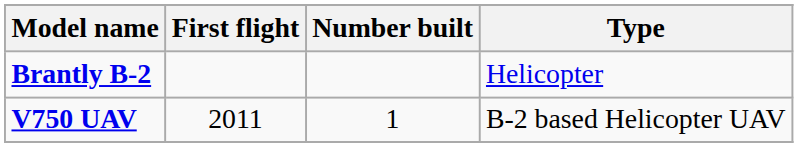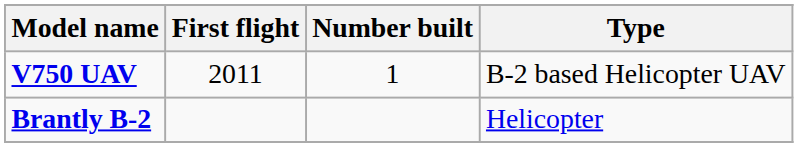rows swapped: Brantly B-2 <-> V750 UAV
